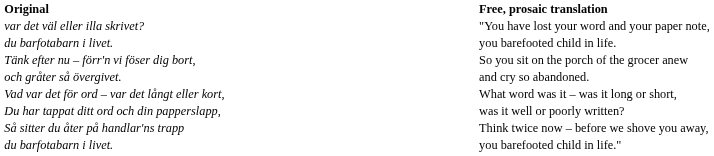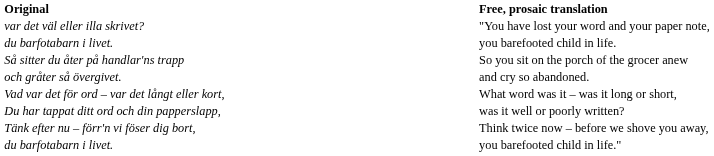So you sit on the porch of the grocer anew | Original: Tänk efter nu – förr'n vi föser dig bort, -> Så sitter du åter på handlar'ns trapp
Think twice now – before we shove you away, | Original: Så sitter du åter på handlar'ns trapp -> Tänk efter nu – förr'n vi föser dig bort,
